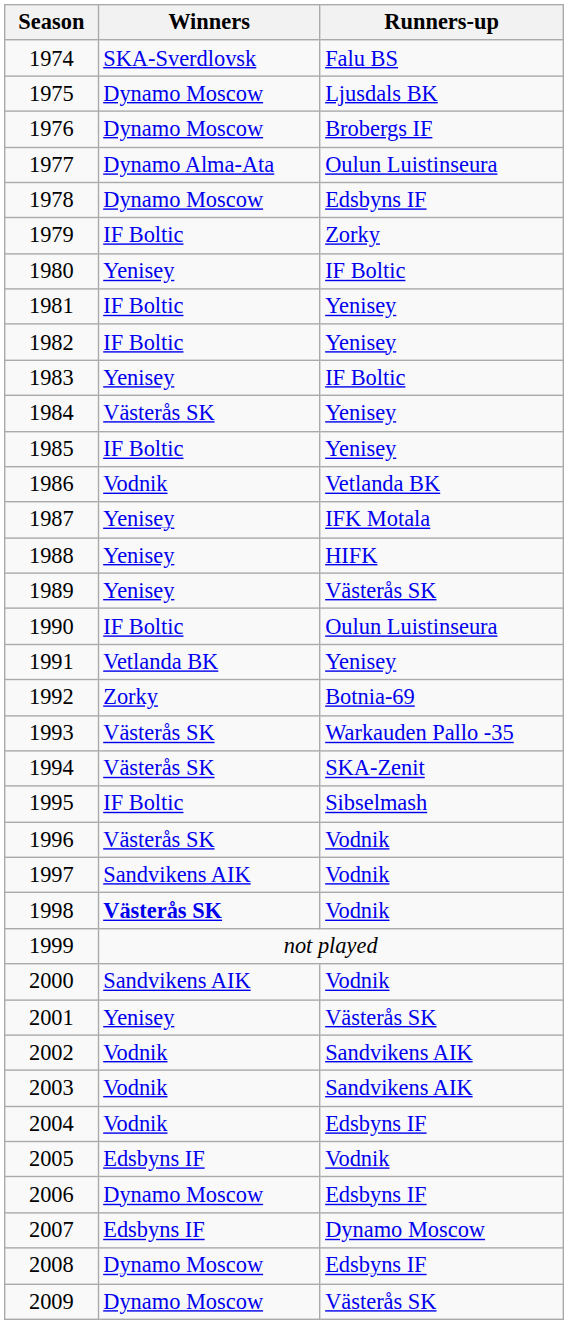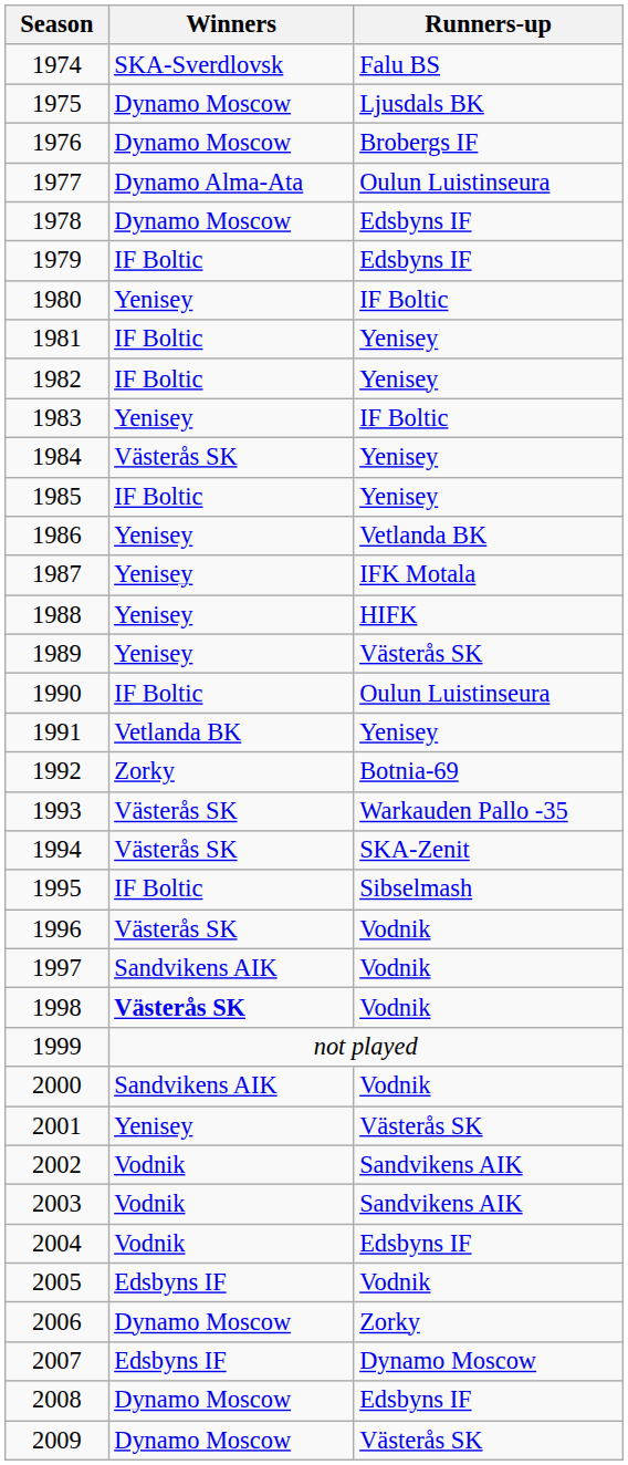1979 | Runners-up: Zorky -> Edsbyns IF
1986 | Winners: Vodnik -> Yenisey
2006 | Runners-up: Edsbyns IF -> Zorky
